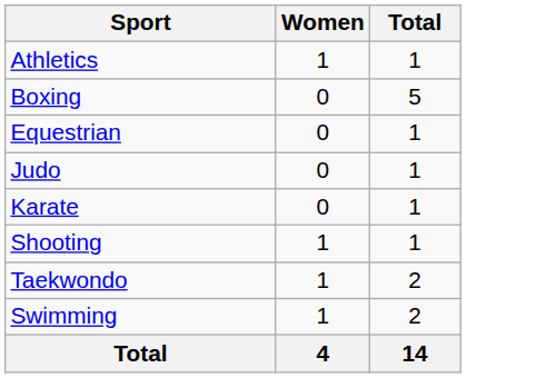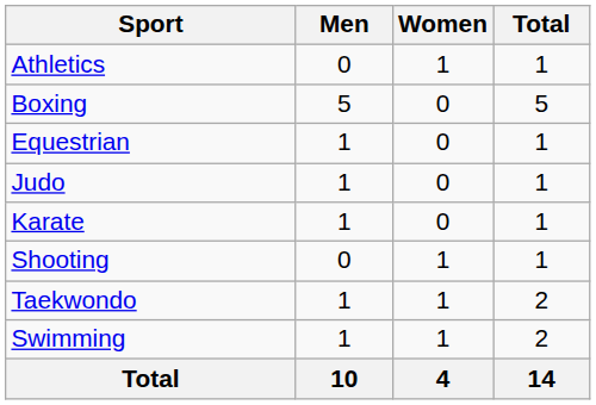+ column: Men | 0 | 5 | 1 | 1 | 1 | 0 | 1 | 1 | 10
